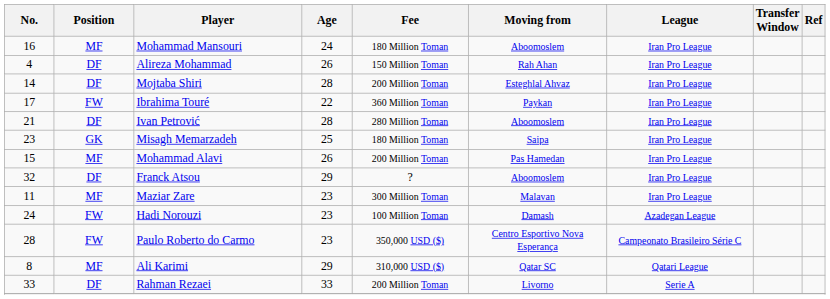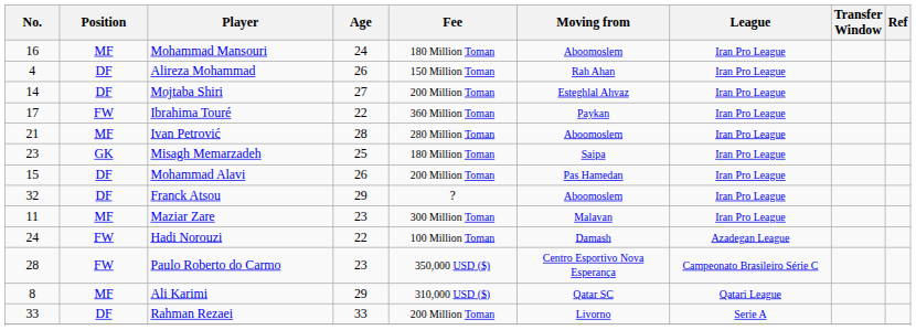Mojtaba Shiri | Age: 28 -> 27
Ivan Petrović | Position: DF -> MF
Mohammad Alavi | Position: MF -> DF
Hadi Norouzi | Age: 23 -> 22
